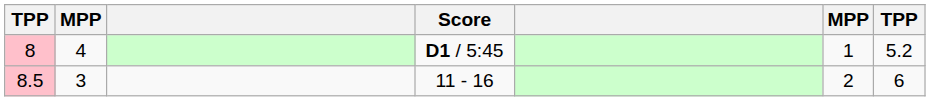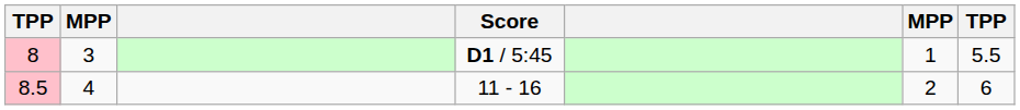8 | column 2: 4 -> 3
8 | column 7: 5.2 -> 5.5
8.5 | column 2: 3 -> 4
